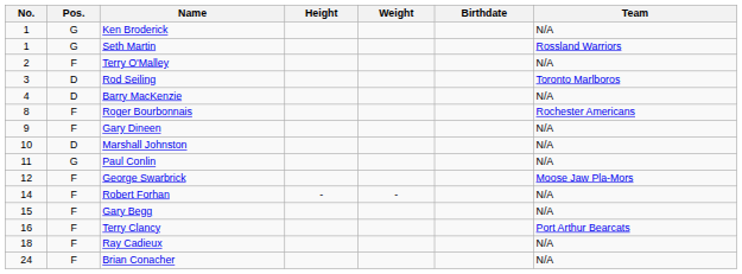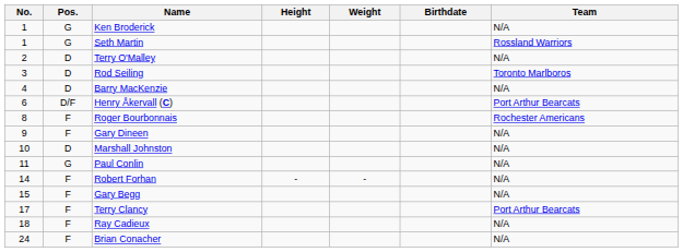Terry O'Malley | Pos.: F -> D
+ row: 6 | D/F | Henry Åkervall (C) | Port Arthur Bearcats
- row: 12 | F | George Swarbrick | Moose Jaw Pla-Mors
Terry Clancy | No.: 16 -> 17
